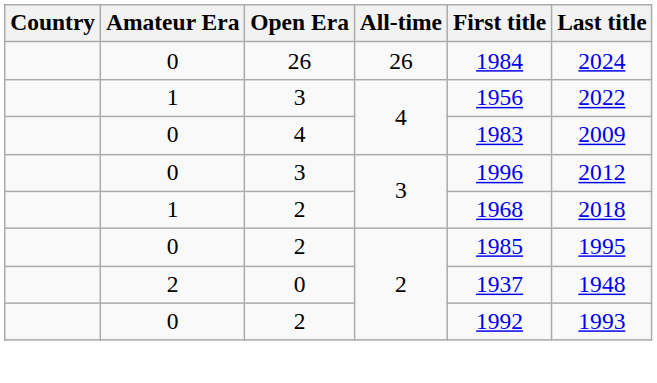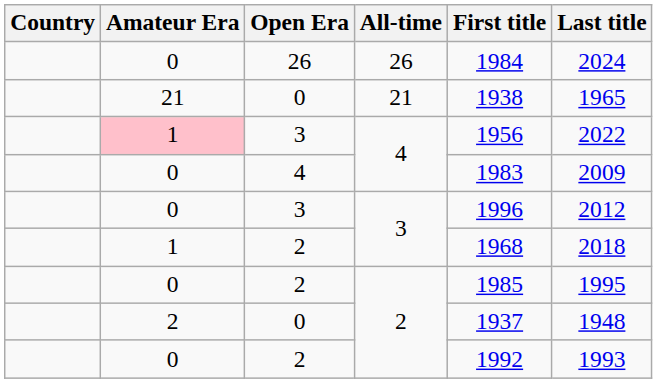+ row: 21 | 0 | 21 | 1938 | 1965
3 / 4 | Amateur Era: no background -> pink background
